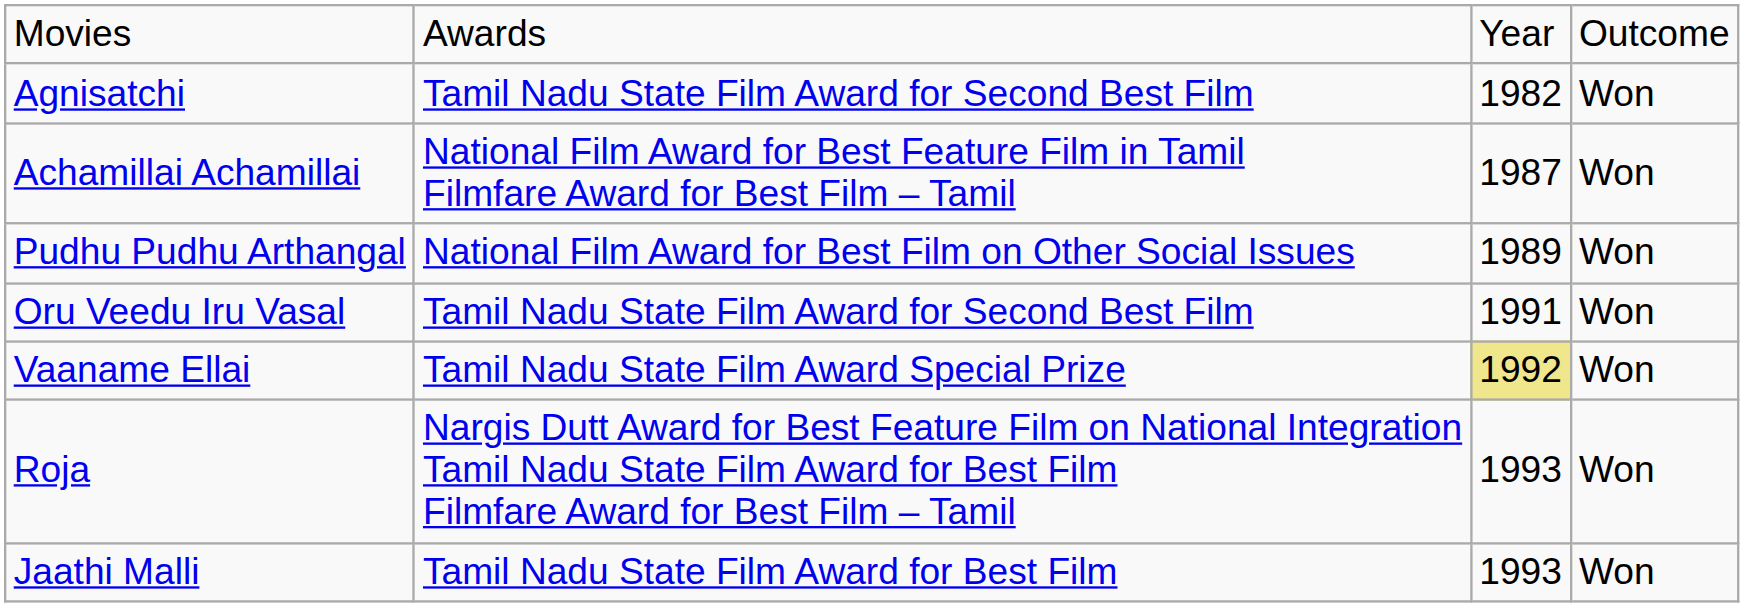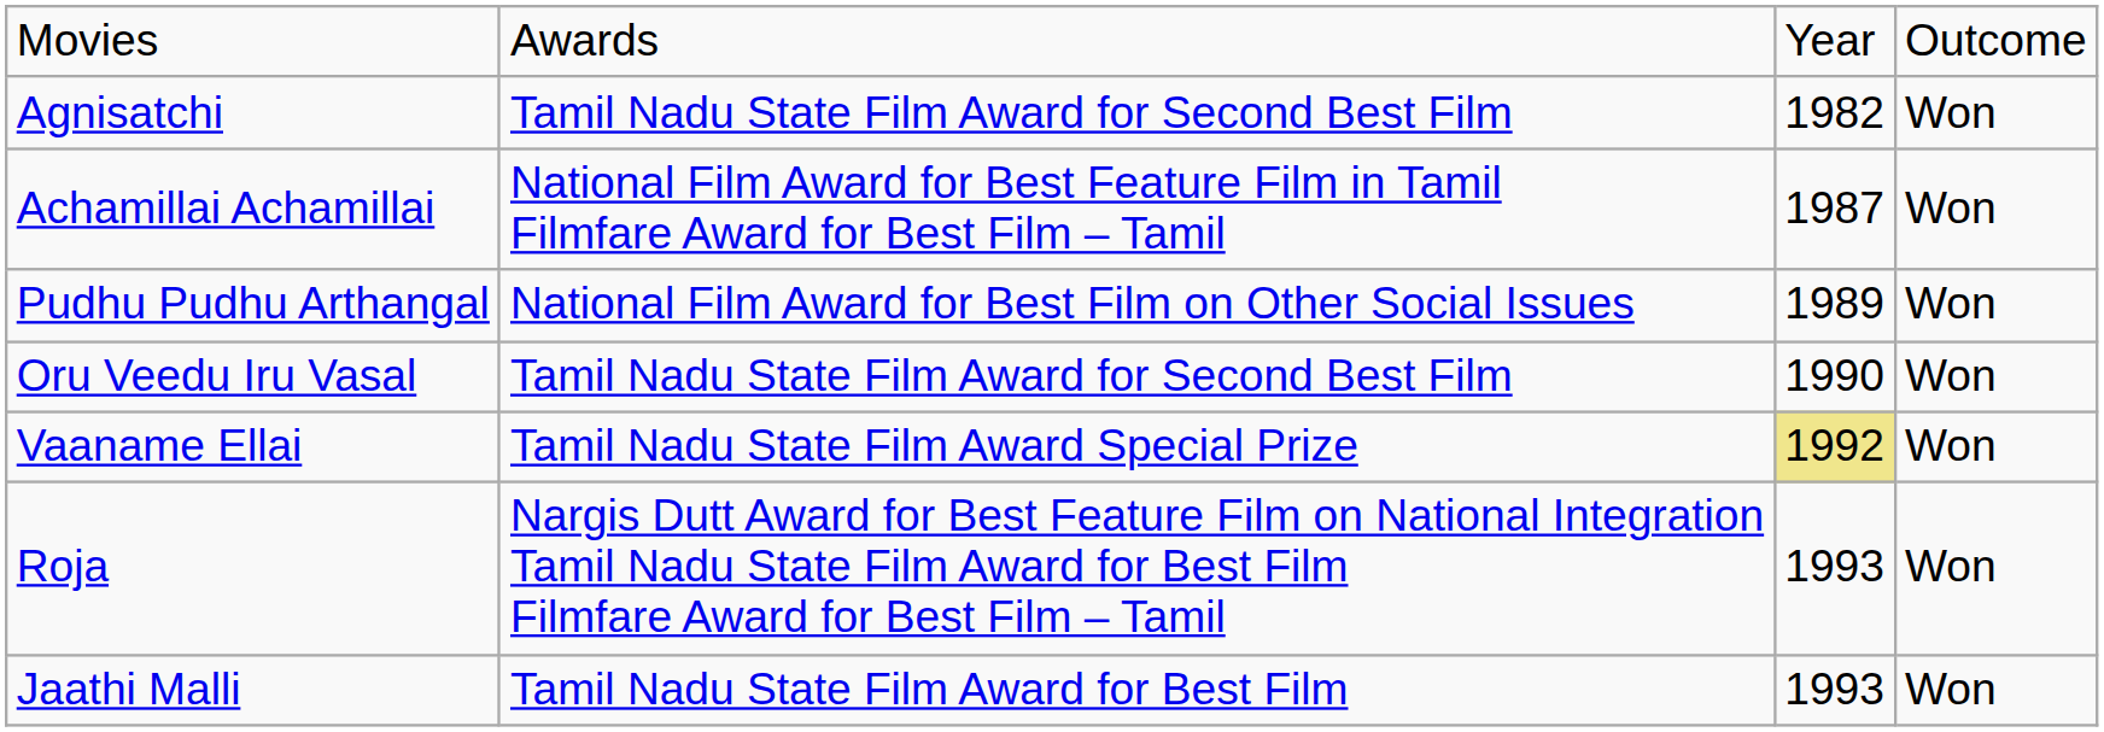Oru Veedu Iru Vasal | column 3: 1991 -> 1990
